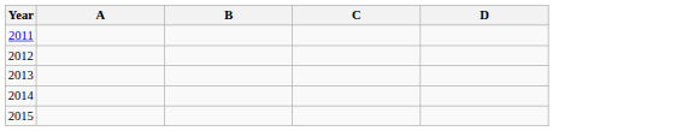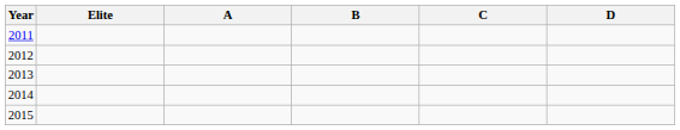+ column: Elite
